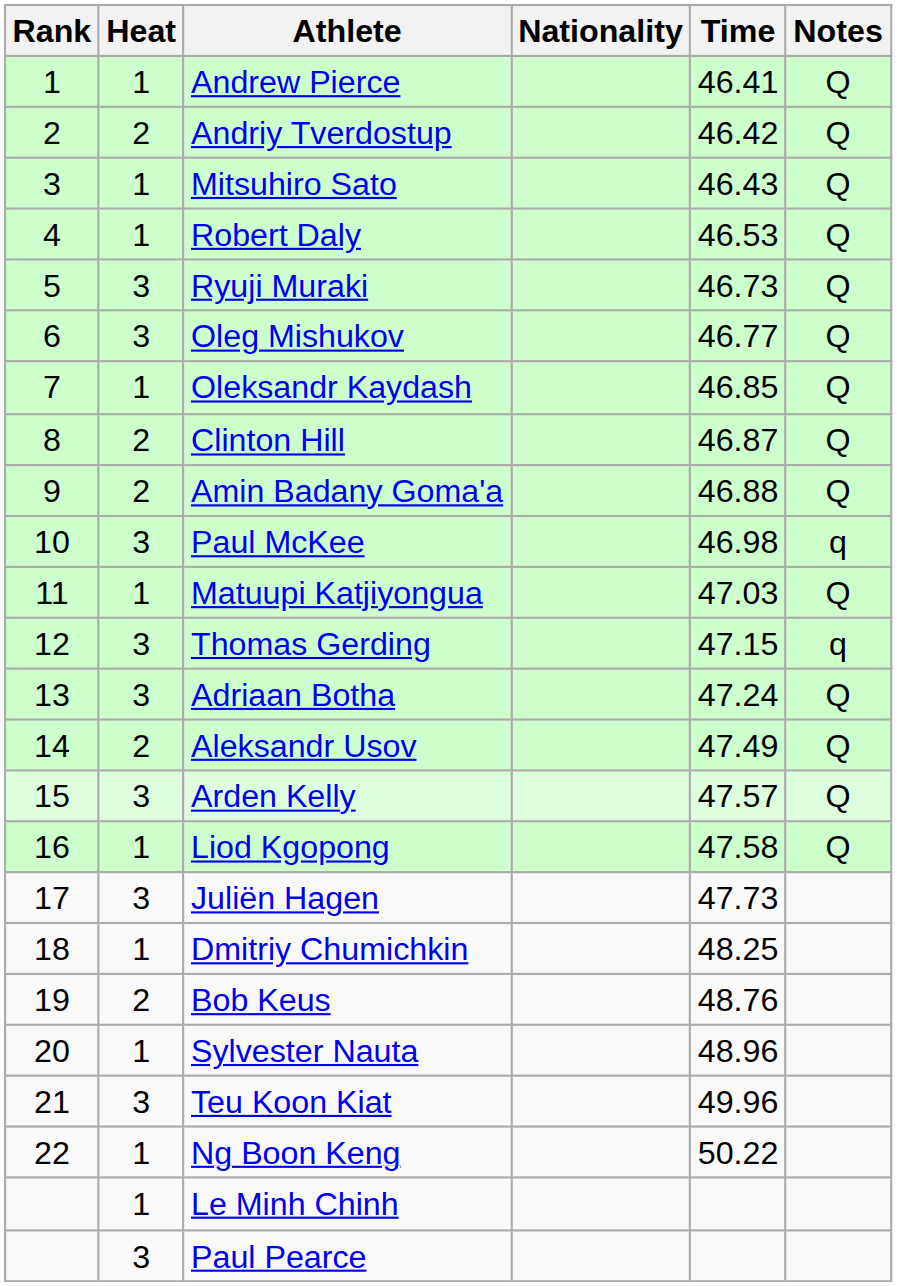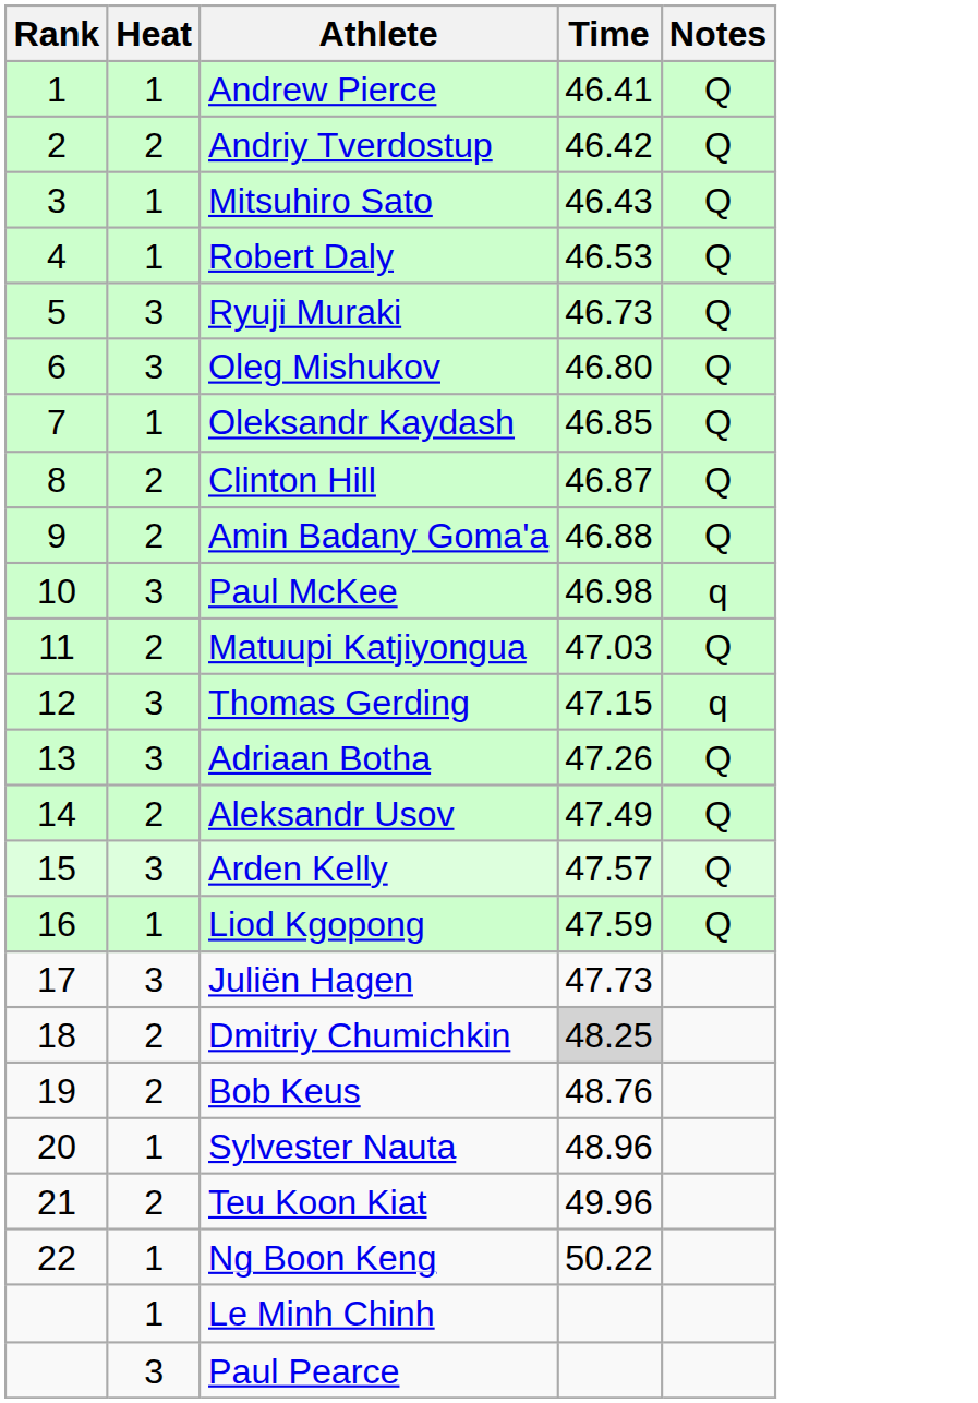- column: Nationality
Oleg Mishukov | Time: 46.77 -> 46.80
Matuupi Katjiyongua | Heat: 1 -> 2
Adriaan Botha | Time: 47.24 -> 47.26
Liod Kgopong | Time: 47.58 -> 47.59
Dmitriy Chumichkin | Heat: 1 -> 2
Dmitriy Chumichkin | Time: no background -> lightgrey background
Teu Koon Kiat | Heat: 3 -> 2
